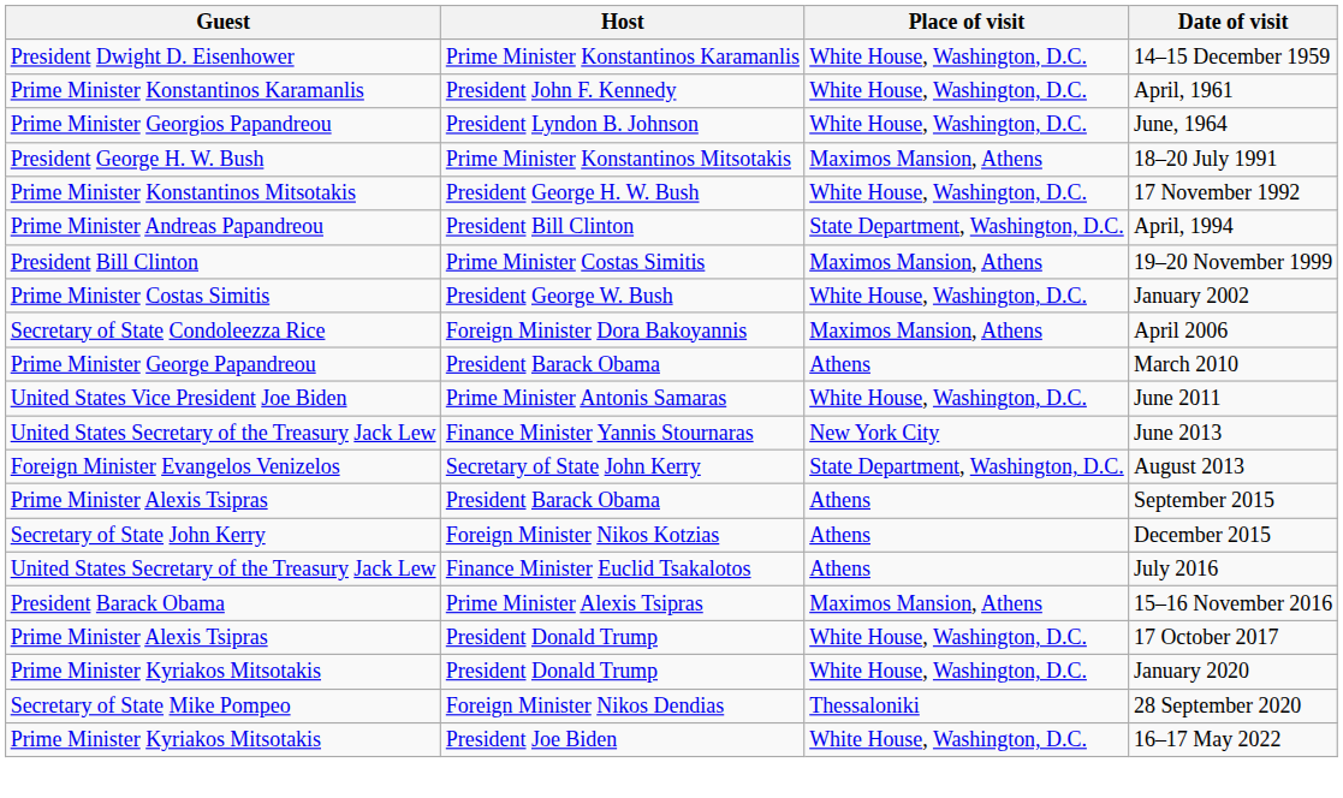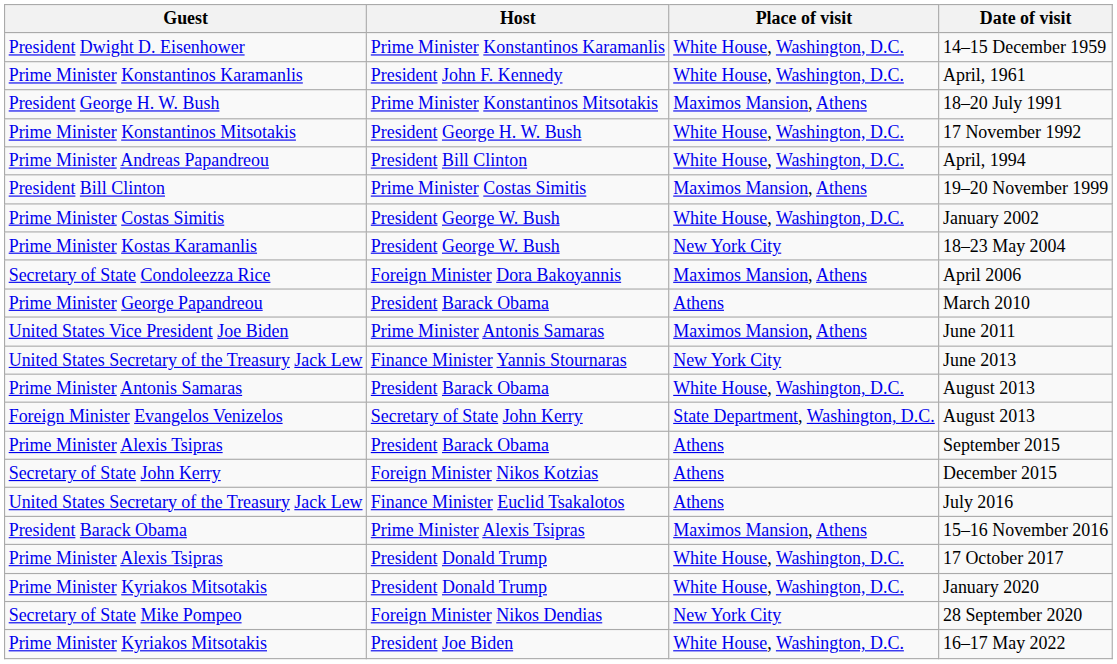- row: Prime Minister Georgios Papandreou | President Lyndon B. Johnson | White House, Washington, D.C. | June, 1964
April, 1994 | Place of visit: State Department, Washington, D.C. -> White House, Washington, D.C.
+ row: Prime Minister Kostas Karamanlis | President George W. Bush | New York City | 18–23 May 2004
June 2011 | Place of visit: White House, Washington, D.C. -> Maximos Mansion, Athens
+ row: Prime Minister Antonis Samaras | President Barack Obama | White House, Washington, D.C. | August 2013
28 September 2020 | Place of visit: Thessaloniki -> New York City
